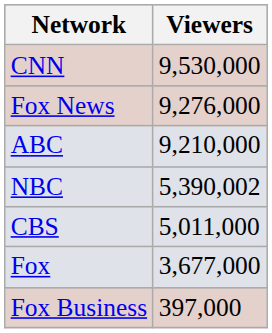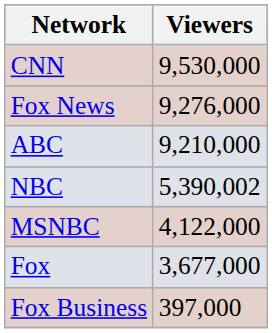- row: CBS | 5,011,000
+ row: MSNBC | 4,122,000
